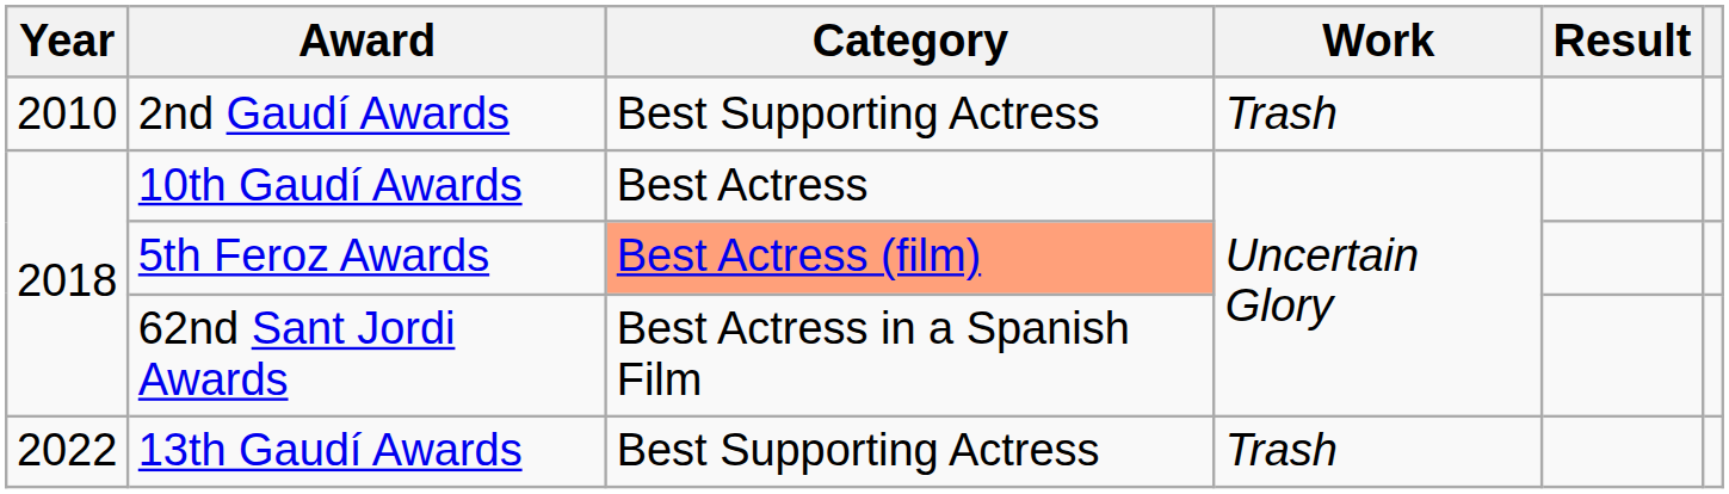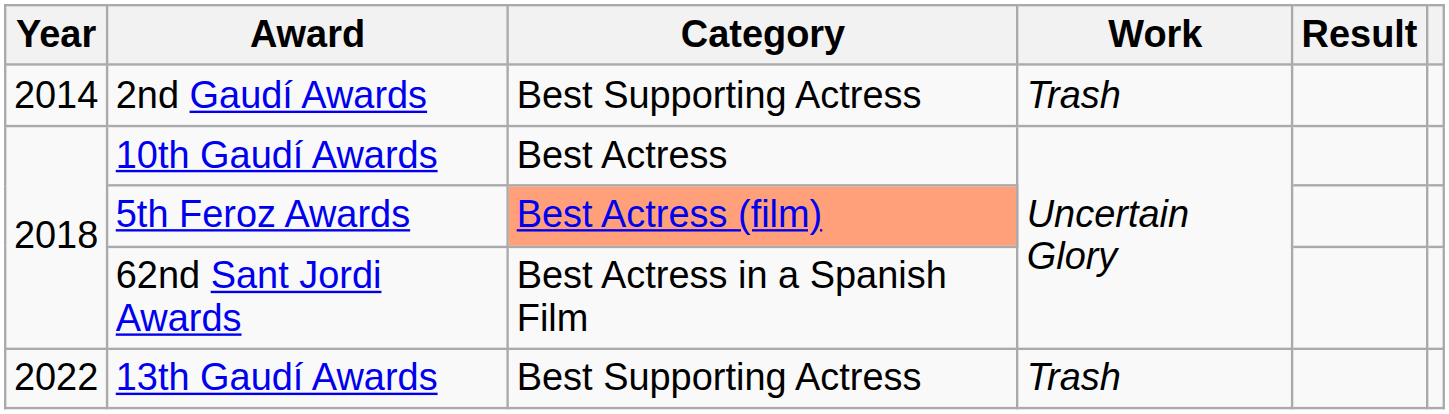2nd Gaudí Awards | Year: 2010 -> 2014
